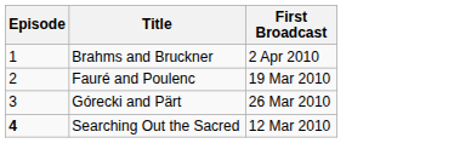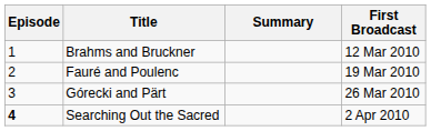+ column: Summary
Brahms and Bruckner | First Broadcast: 2 Apr 2010 -> 12 Mar 2010
Searching Out the Sacred | First Broadcast: 12 Mar 2010 -> 2 Apr 2010
